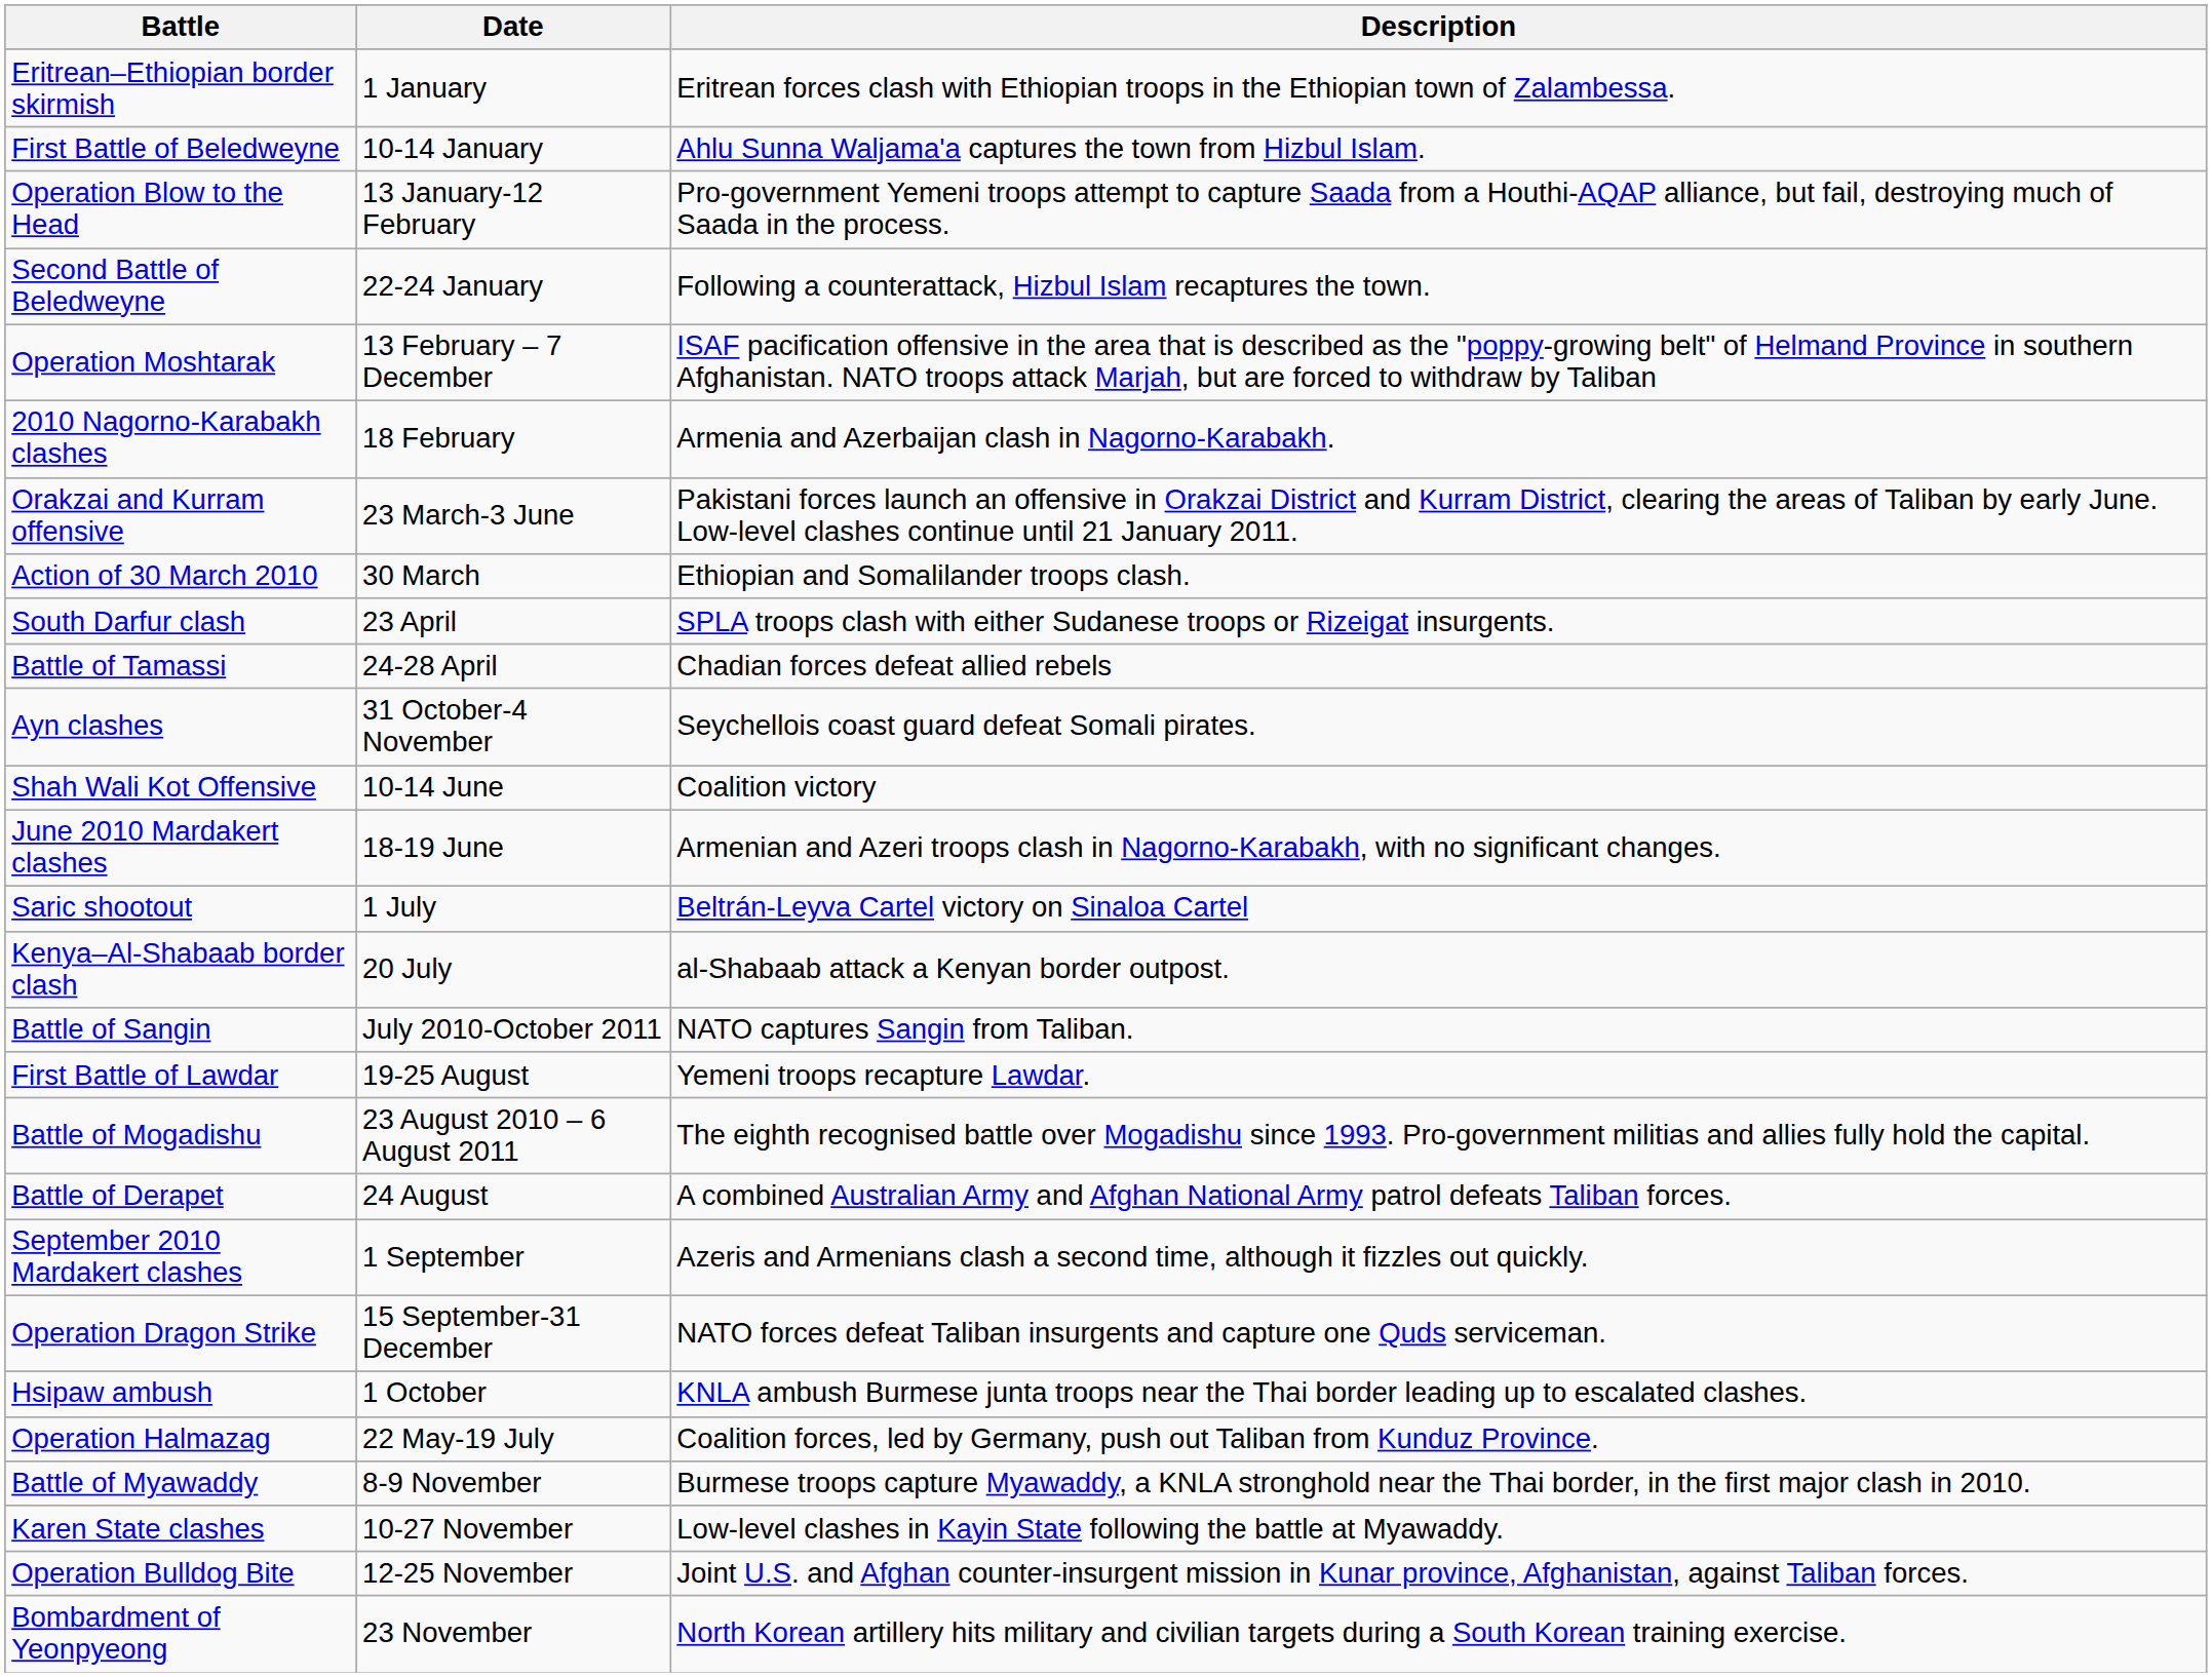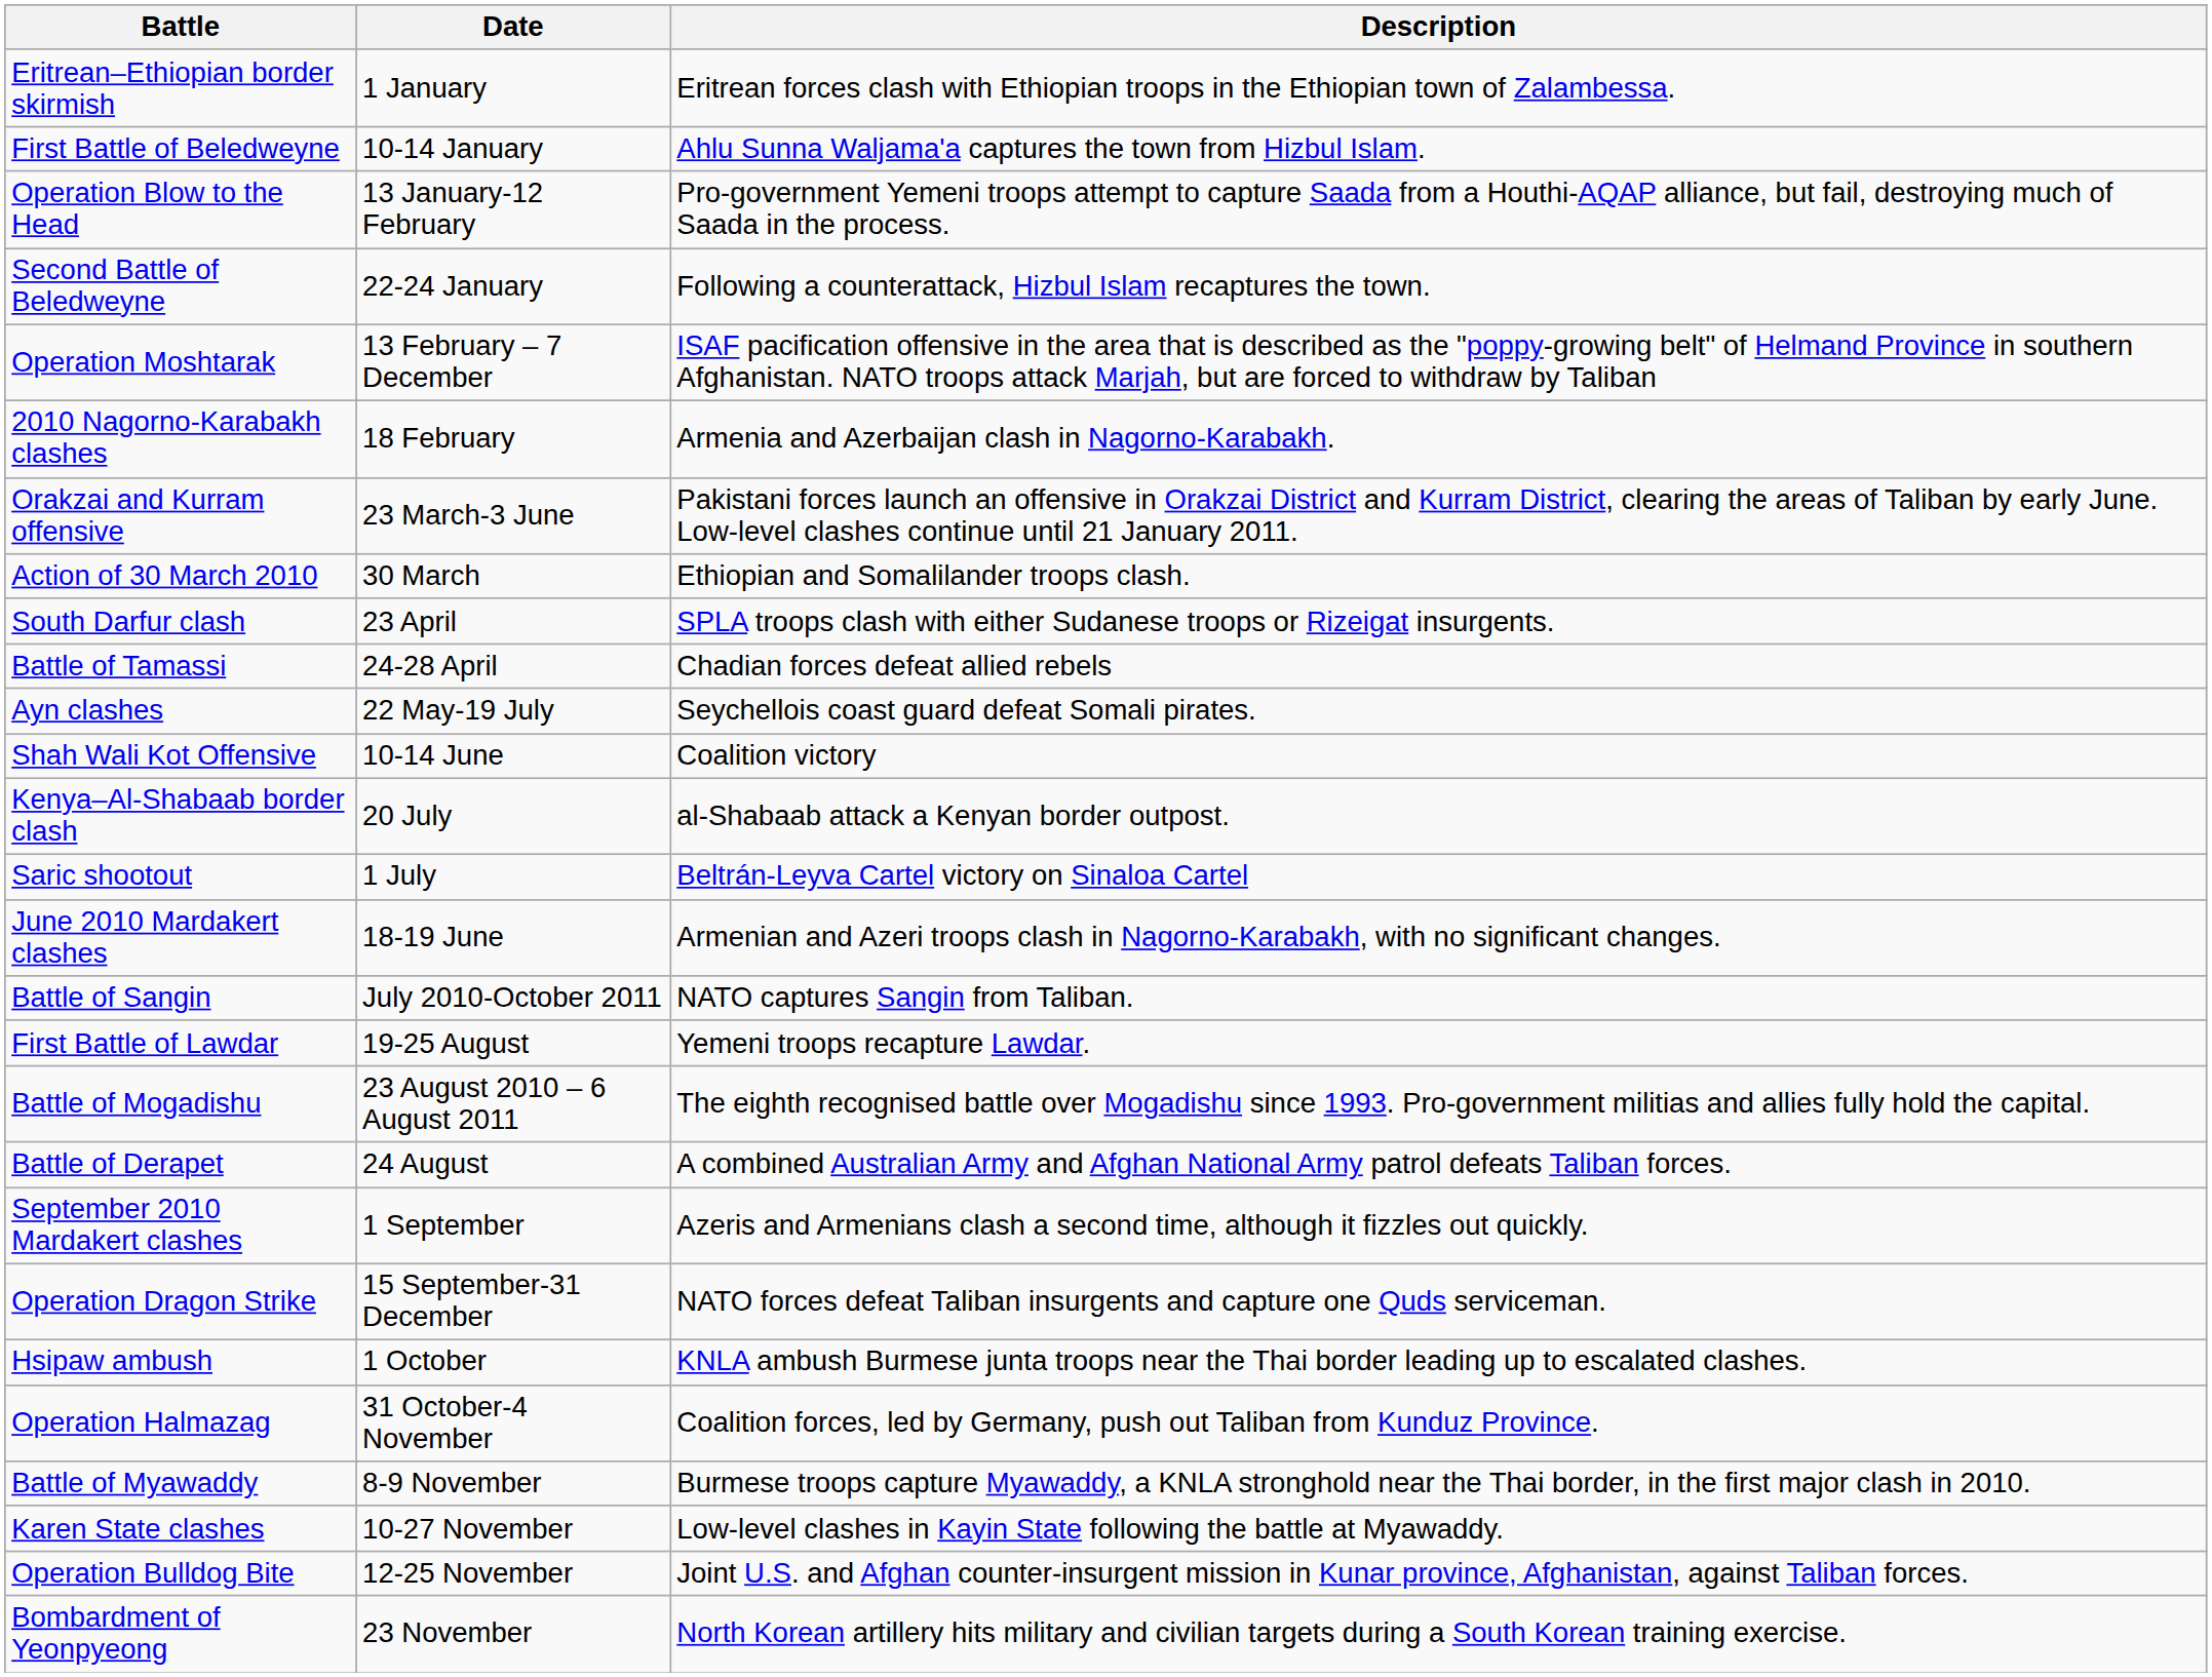Ayn clashes | Date: 31 October-4 November -> 22 May-19 July
rows swapped: June 2010 Mardakert clashes <-> Kenya–Al-Shabaab border clash
Operation Halmazag | Date: 22 May-19 July -> 31 October-4 November
